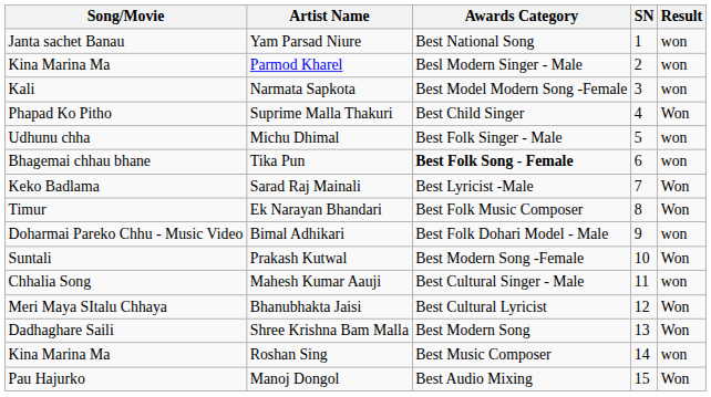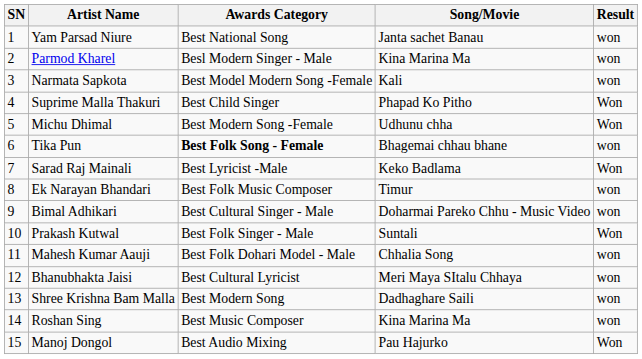columns swapped: SN <-> Song/Movie
Michu Dhimal | Awards Category: Best Folk Singer - Male -> Best Modern Song -Female
Michu Dhimal | Result: won -> Won
Ek Narayan Bhandari | Result: Won -> won
Bimal Adhikari | Awards Category: Best Folk Dohari Model - Male -> Best Cultural Singer - Male
Prakash Kutwal | Awards Category: Best Modern Song -Female -> Best Folk Singer - Male
Mahesh Kumar Aauji | Awards Category: Best Cultural Singer - Male -> Best Folk Dohari Model - Male
Bhanubhakta Jaisi | Result: Won -> won
Shree Krishna Bam Malla | Result: Won -> won
